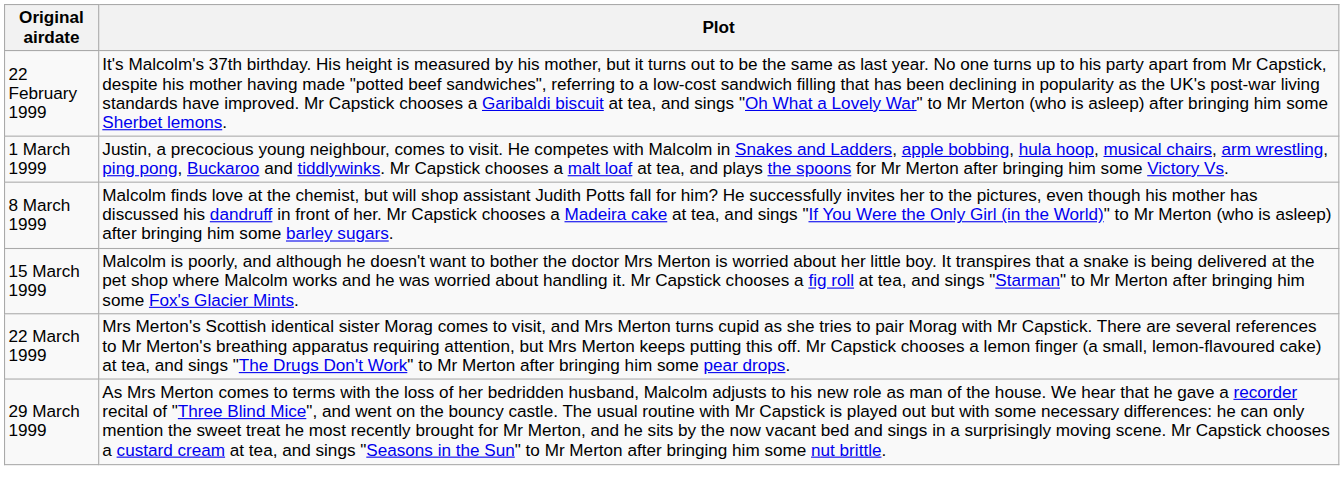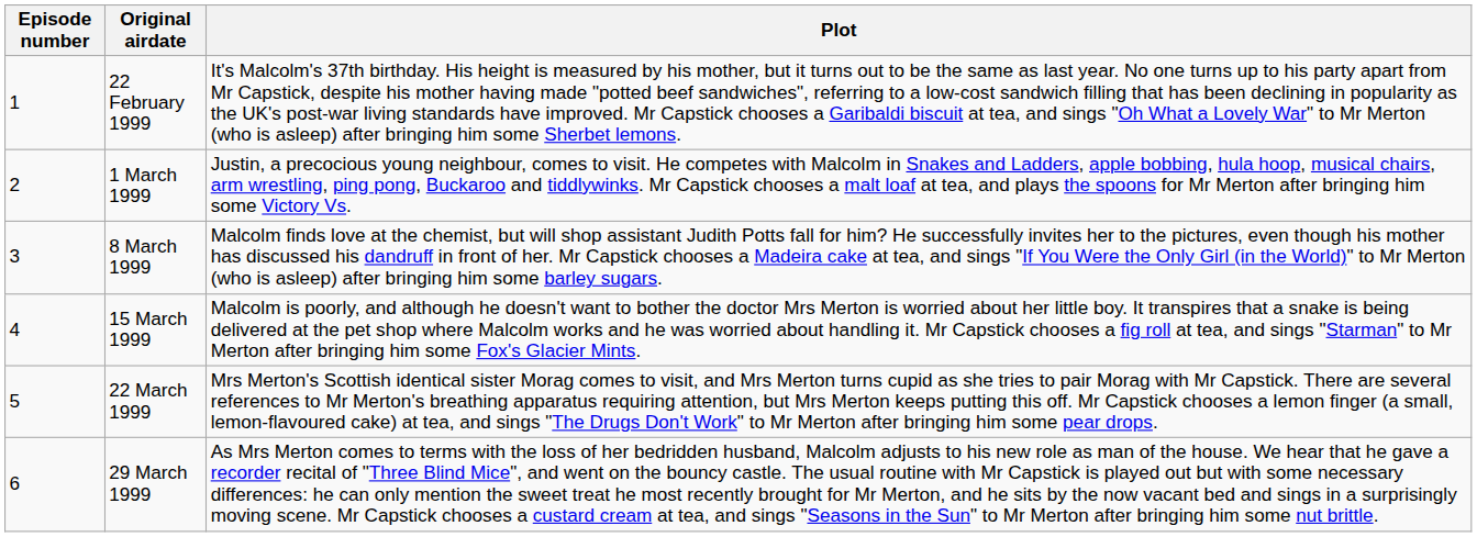+ column: Episode number | 1 | 2 | 3 | 4 | 5 | 6
